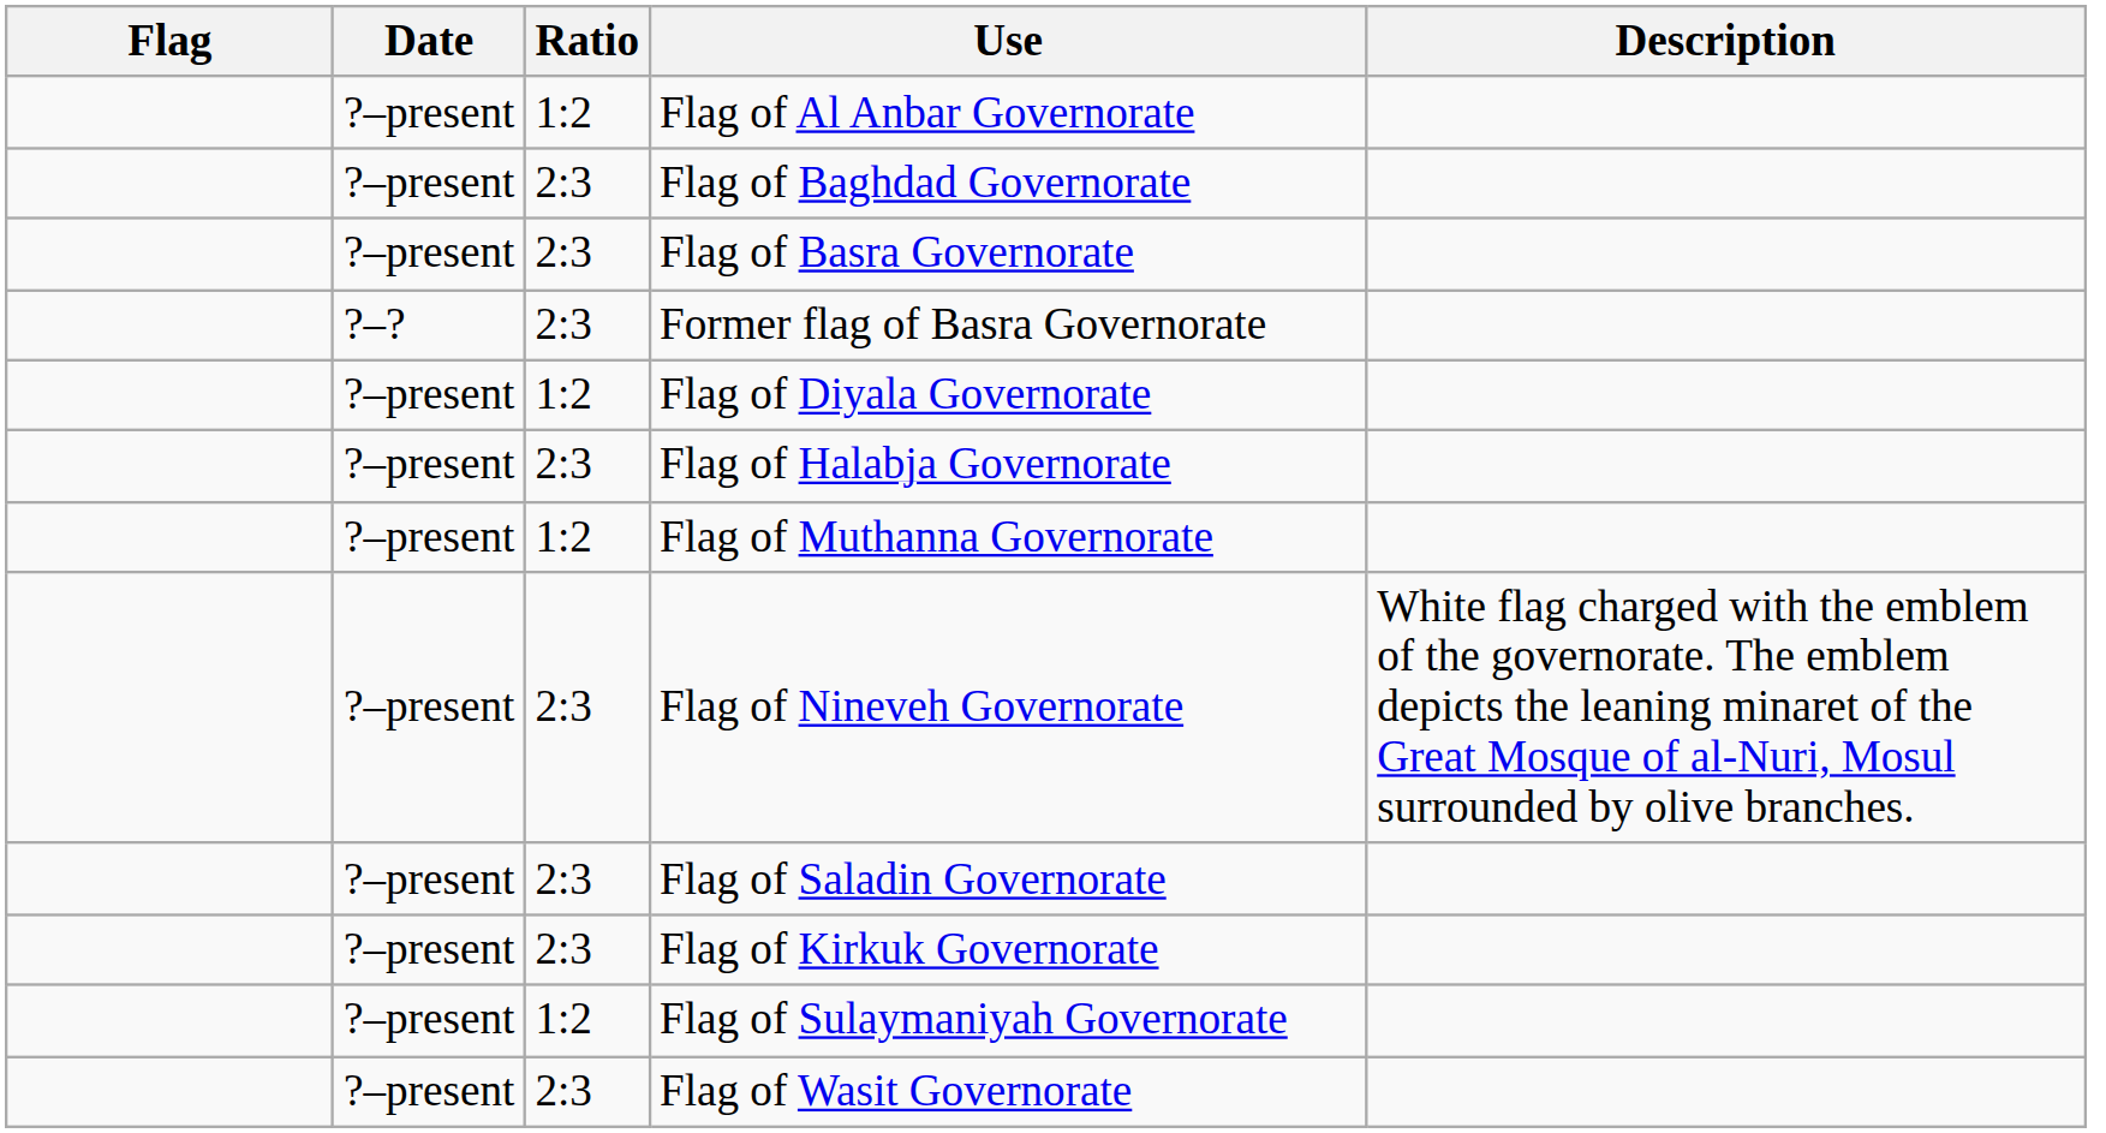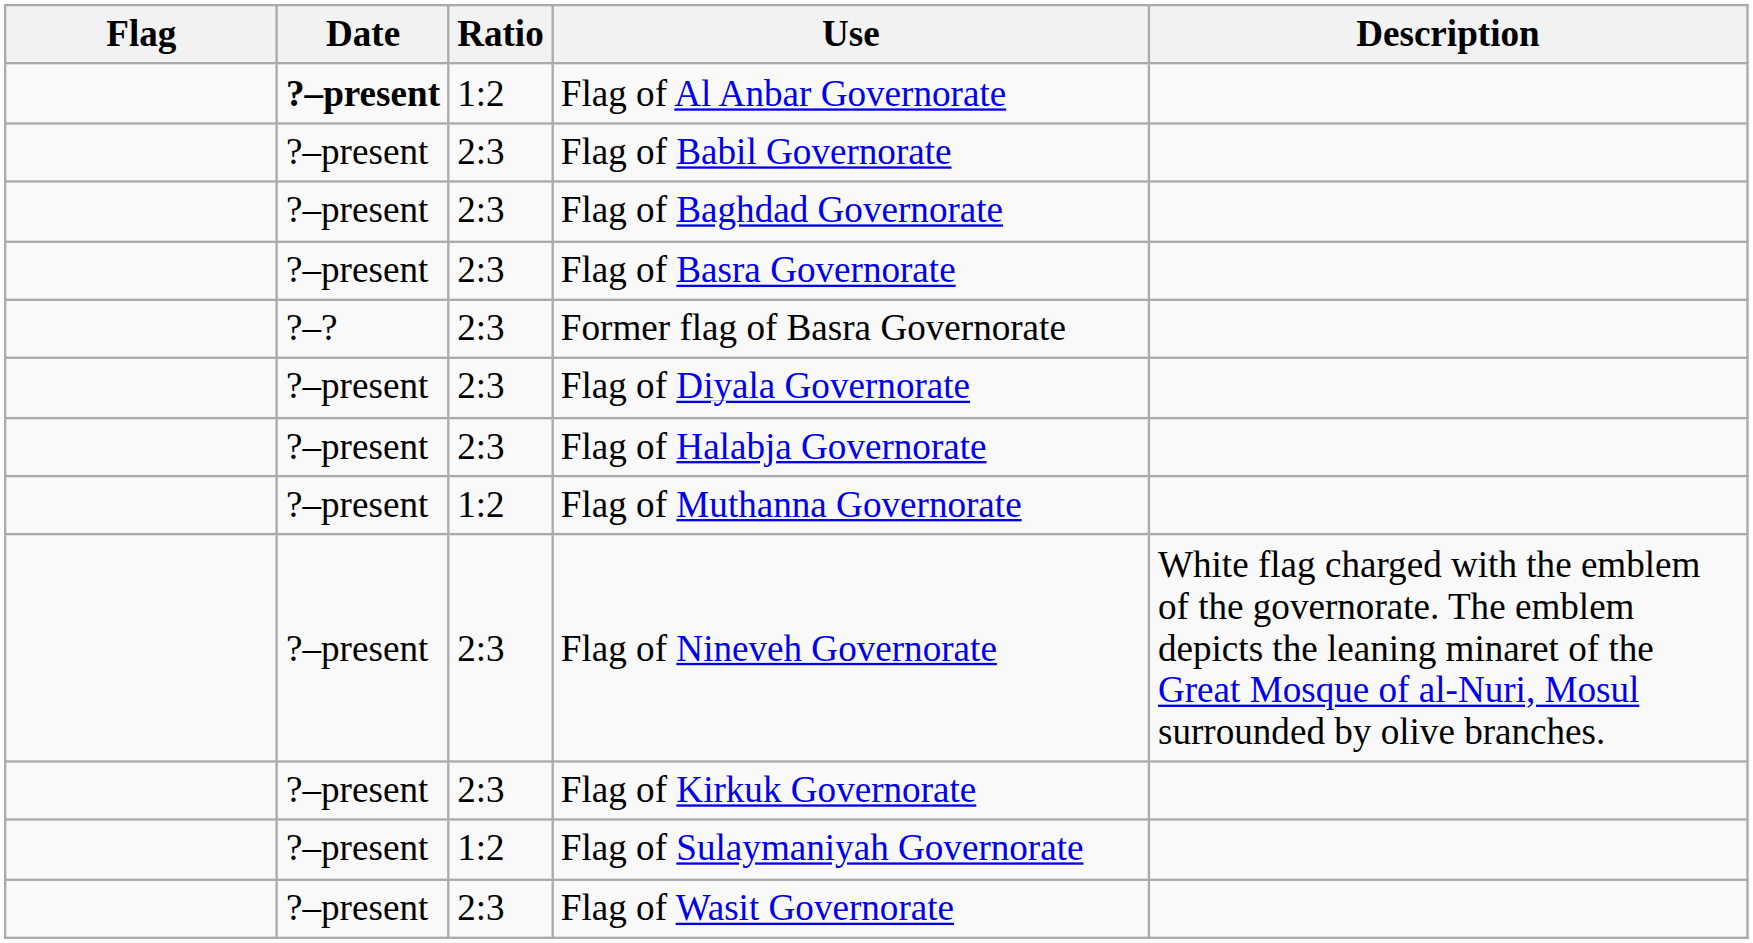Flag of Al Anbar Governorate | Date: normal -> bold
+ row: ?–present | 2:3 | Flag of Babil Governorate
Flag of Diyala Governorate | Ratio: 1:2 -> 2:3
- row: ?–present | 2:3 | Flag of Saladin Governorate
